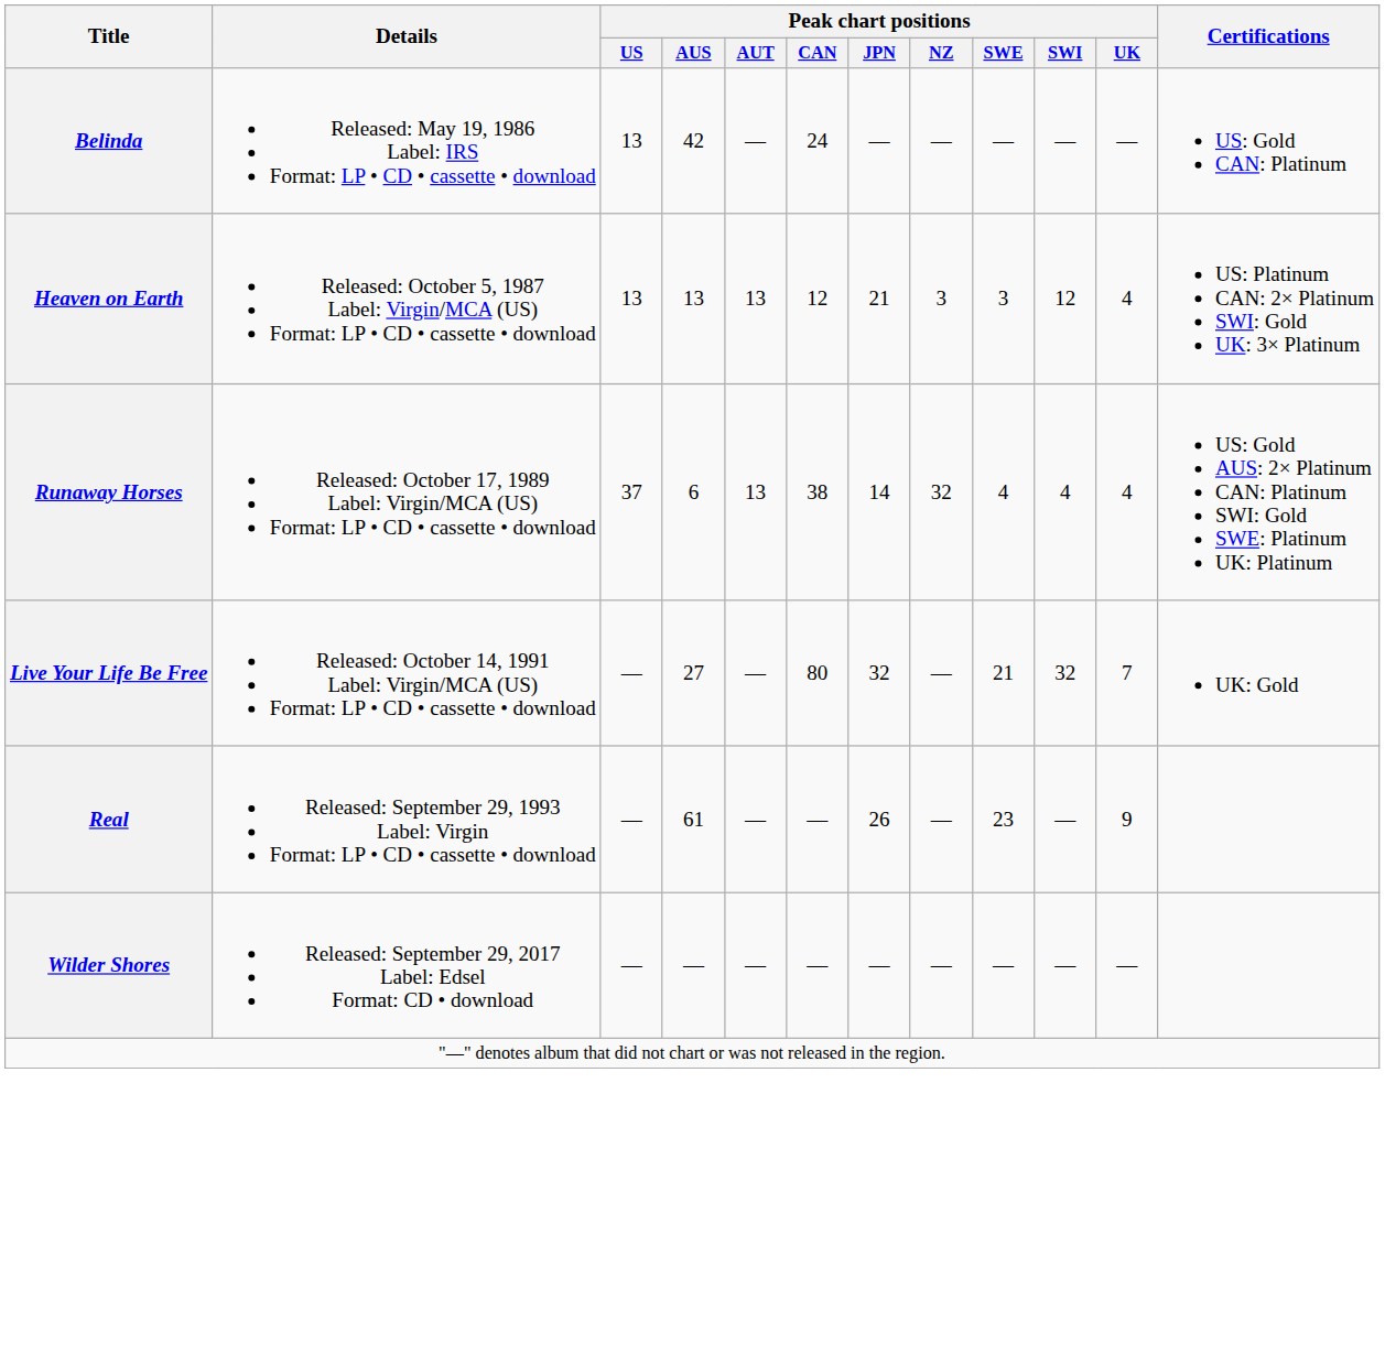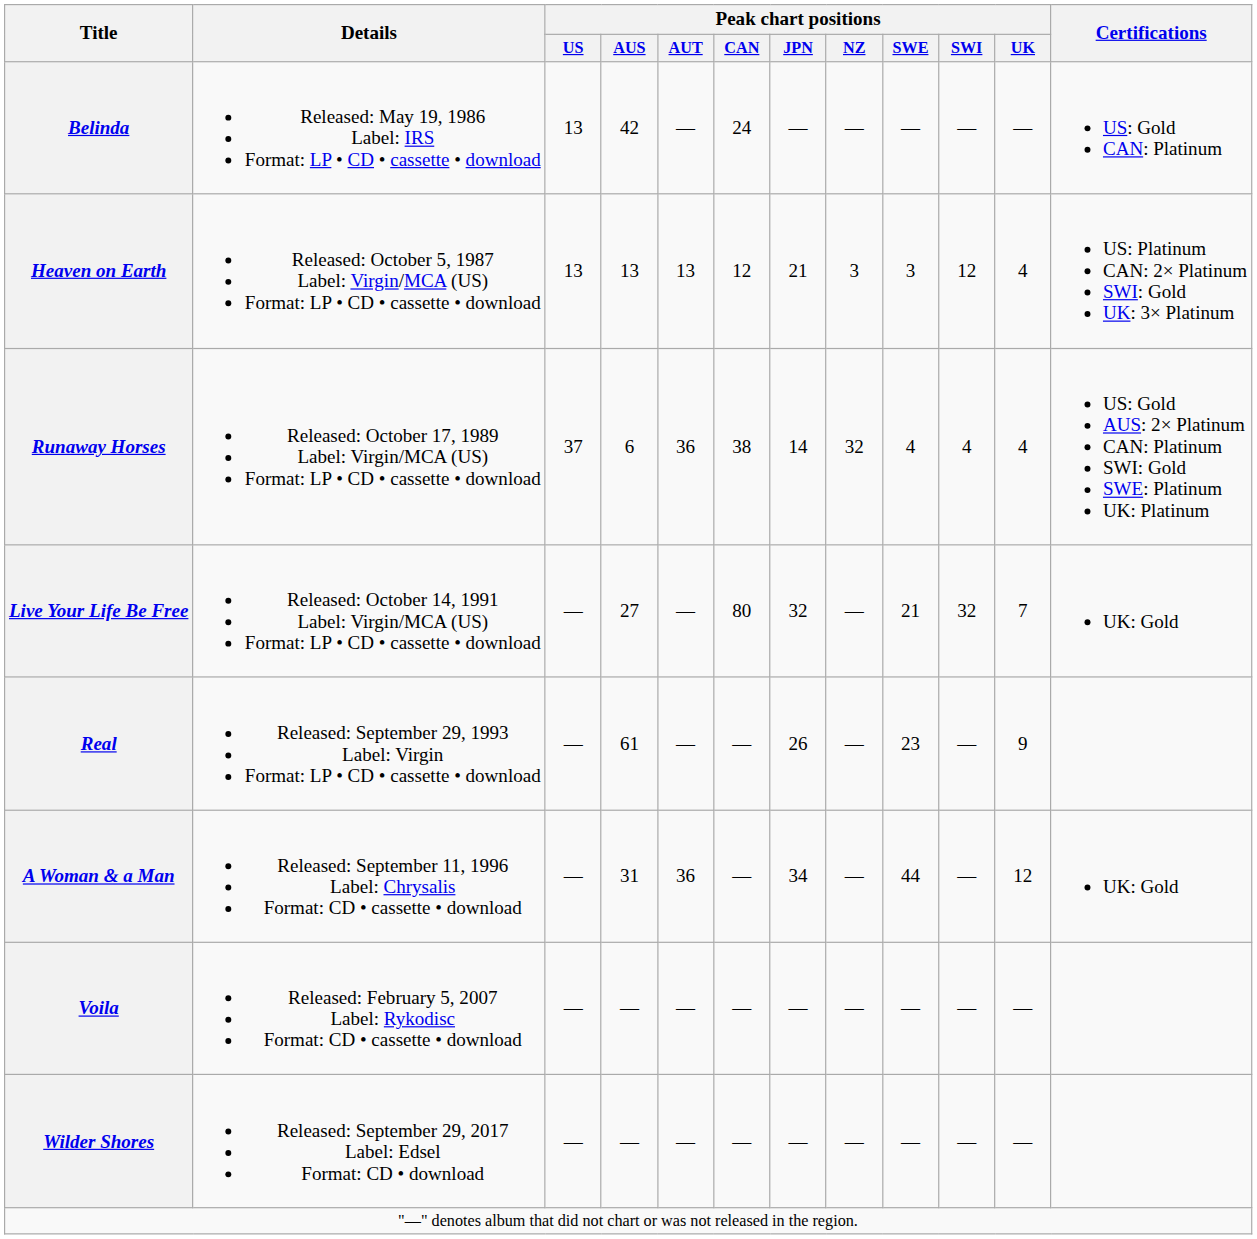Runaway Horses | Peak chart positions / AUT: 13 -> 36
+ row: A Woman & a Man | Released: September 11, 1996 Label: Chrysalis Format: CD • cassette • download | — | 31 | 36 | — | 34 | — | 44 | — | 12 | UK: Gold
+ row: Voila | Released: February 5, 2007 Label: Rykodisc Format: CD • cassette • download | — | — | — | — | — | — | — | — | —
